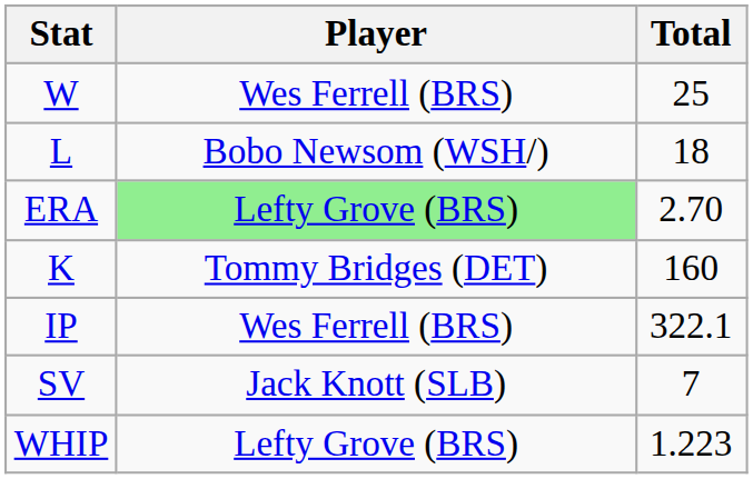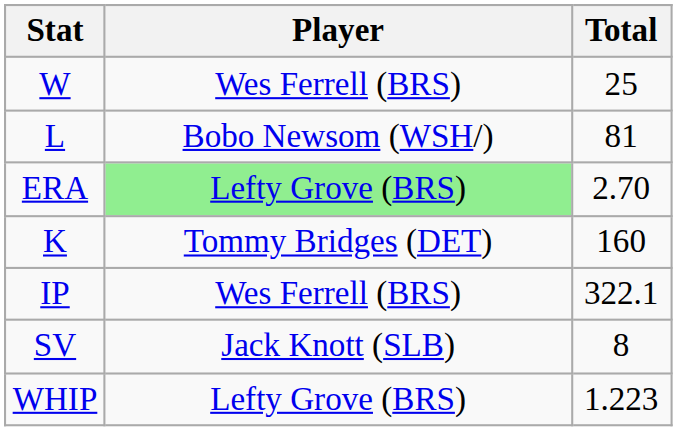L | Total: 18 -> 81
SV | Total: 7 -> 8
